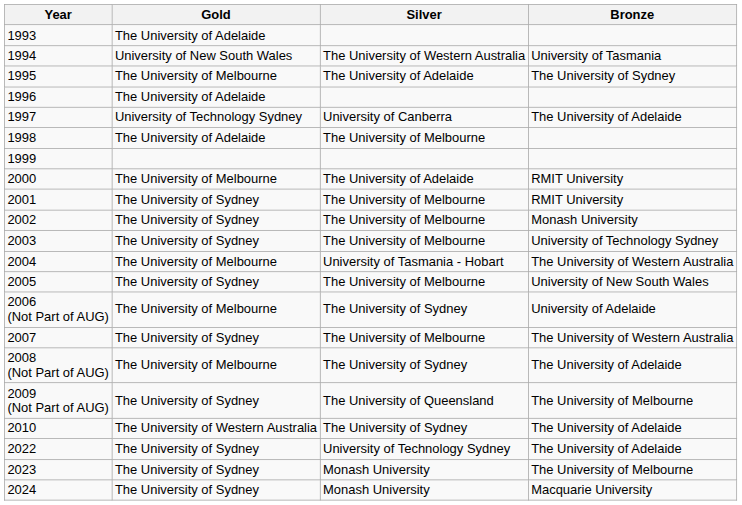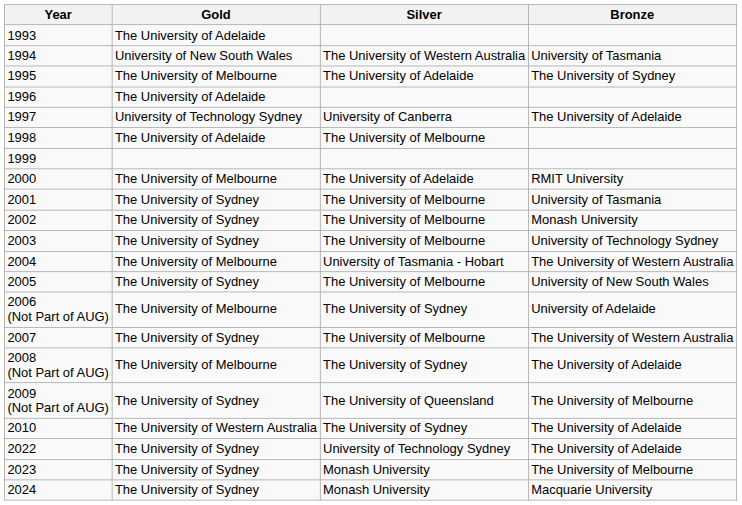2001 | Bronze: RMIT University -> University of Tasmania
